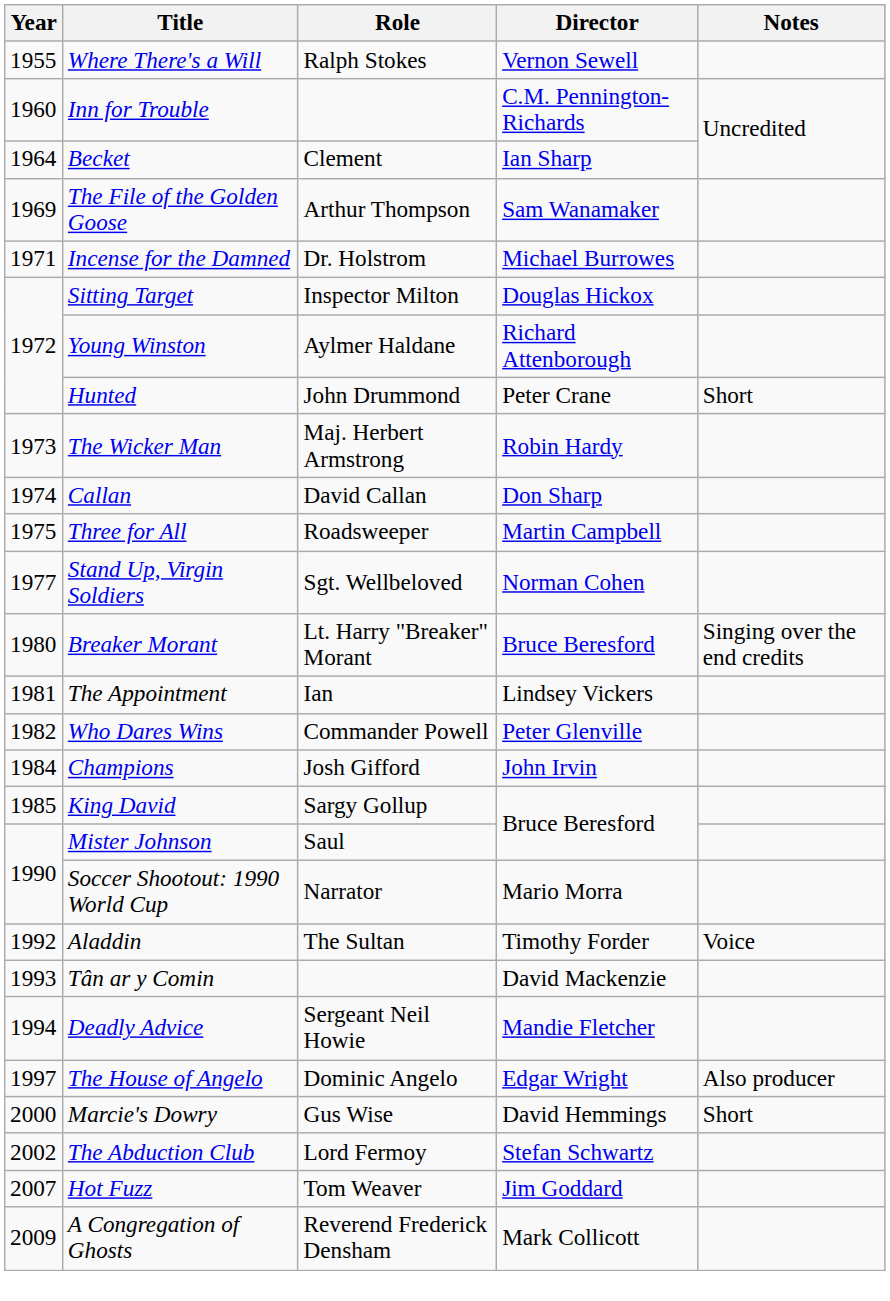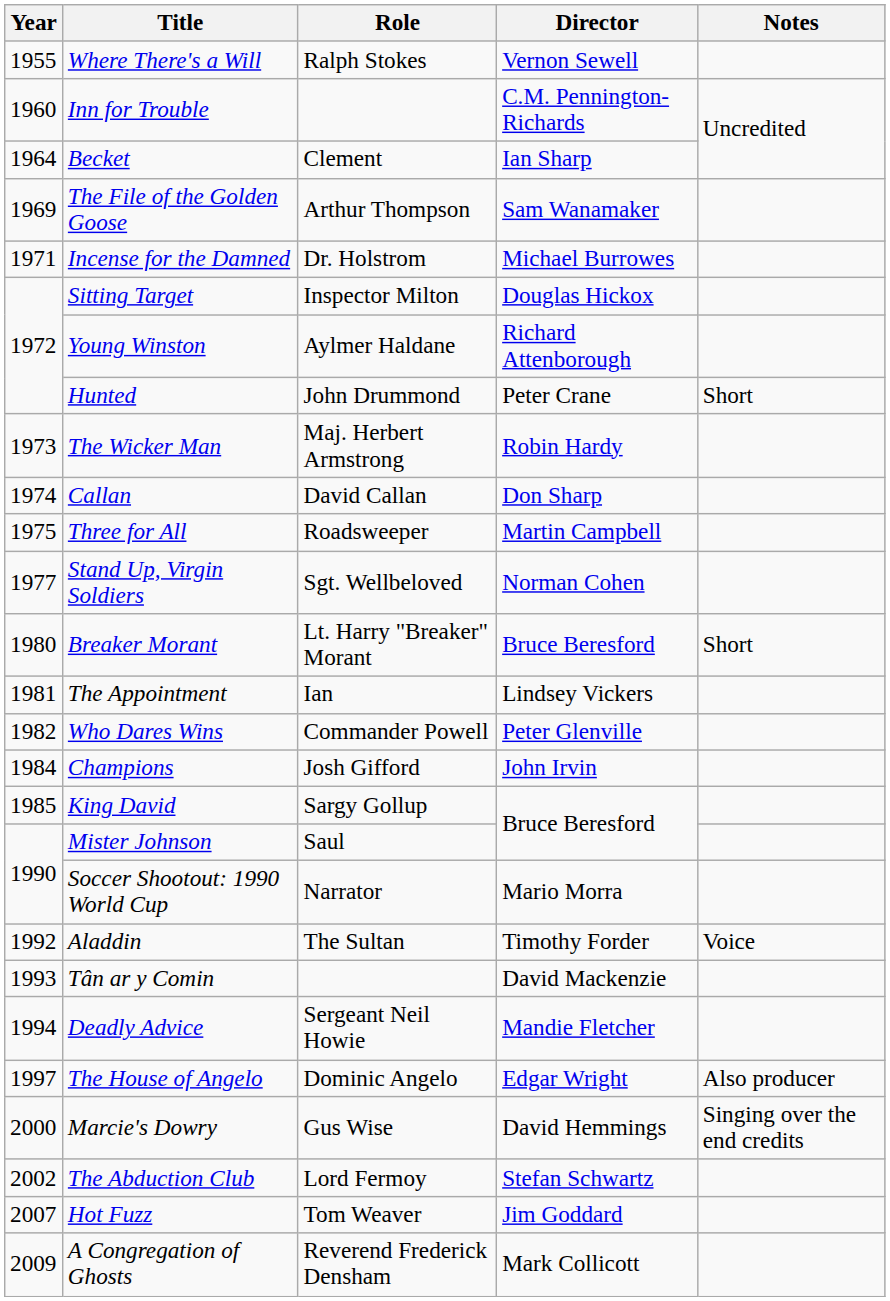Breaker Morant | Notes: Singing over the end credits -> Short
Marcie's Dowry | Notes: Short -> Singing over the end credits
